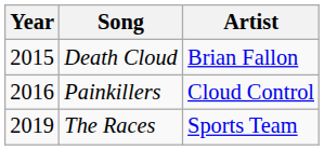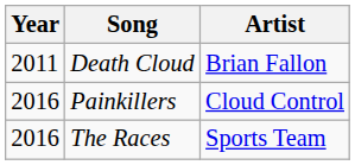Death Cloud | Year: 2015 -> 2011
The Races | Year: 2019 -> 2016
